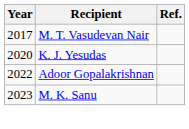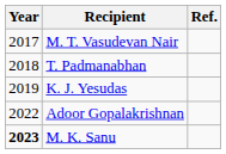+ row: 2018 | T. Padmanabhan
K. J. Yesudas | Year: 2020 -> 2019
M. K. Sanu | Year: normal -> bold
